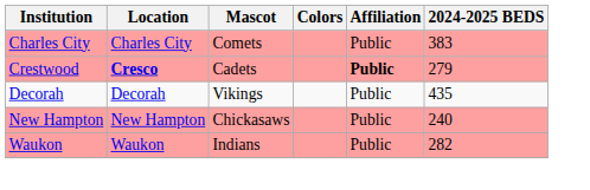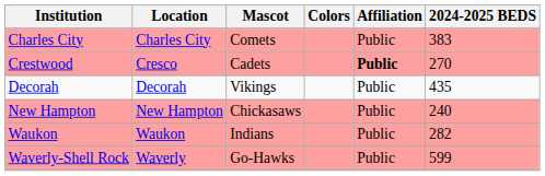Crestwood | Location: bold -> normal
Crestwood | 2024-2025 BEDS: 279 -> 270
+ row: Waverly-Shell Rock | Waverly | Go-Hawks | Public | 599
